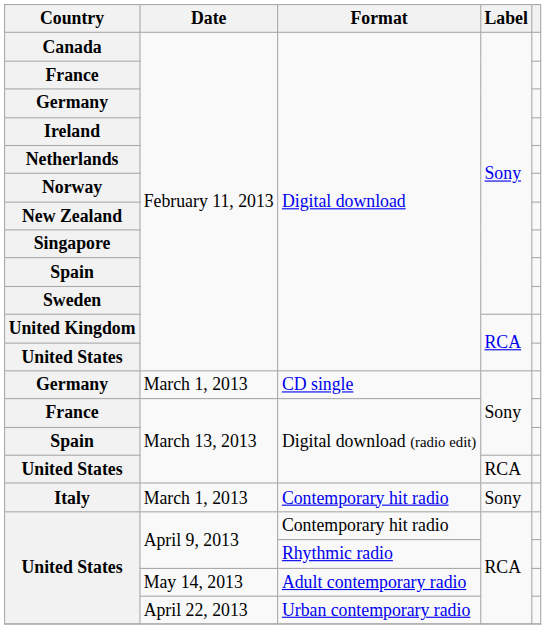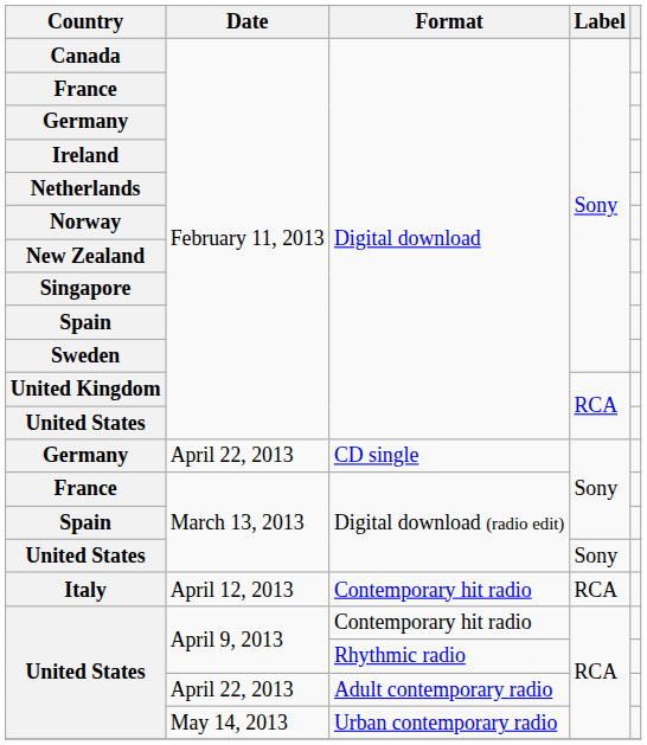Germany / CD single | Date: March 1, 2013 -> April 22, 2013
United States / Digital download (radio edit) | Label: RCA -> Sony
Italy | Date: March 1, 2013 -> April 12, 2013
Italy | Label: Sony -> RCA
United States / Adult contemporary radio | Date: May 14, 2013 -> April 22, 2013
United States / Urban contemporary radio | Date: April 22, 2013 -> May 14, 2013
